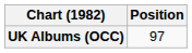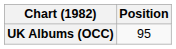UK Albums (OCC) | Position: 97 -> 95
